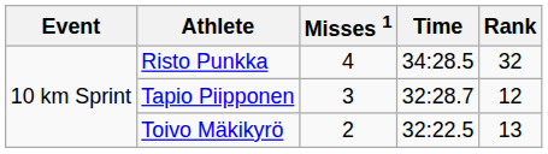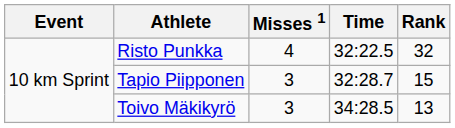Risto Punkka | Time: 34:28.5 -> 32:22.5
Tapio Piipponen | Rank: 12 -> 15
Toivo Mäkikyrö | Misses 1: 2 -> 3
Toivo Mäkikyrö | Time: 32:22.5 -> 34:28.5
